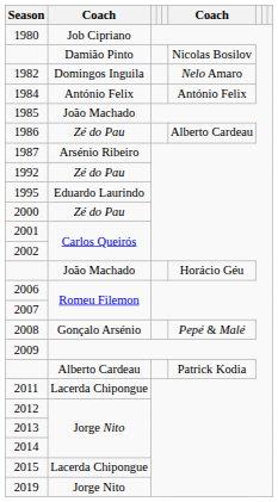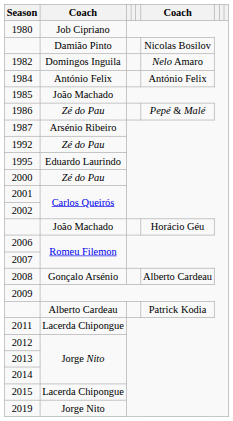1986 | column 6: Alberto Cardeau -> Pepé & Malé
2008 | column 6: Pepé & Malé -> Alberto Cardeau
